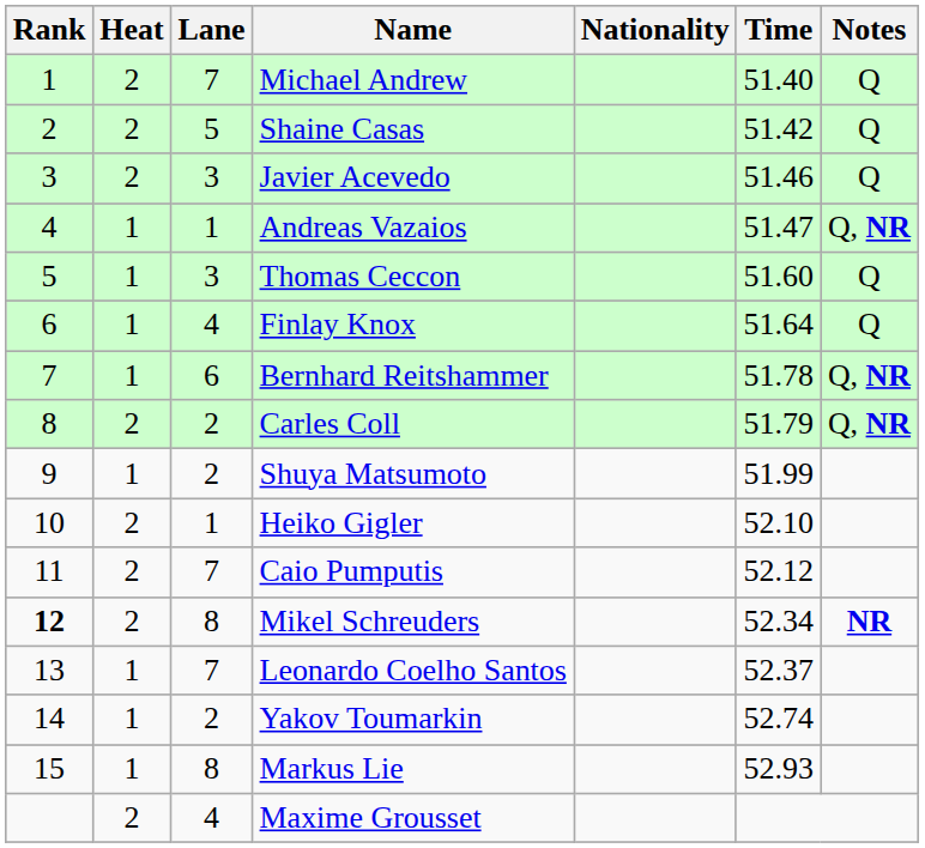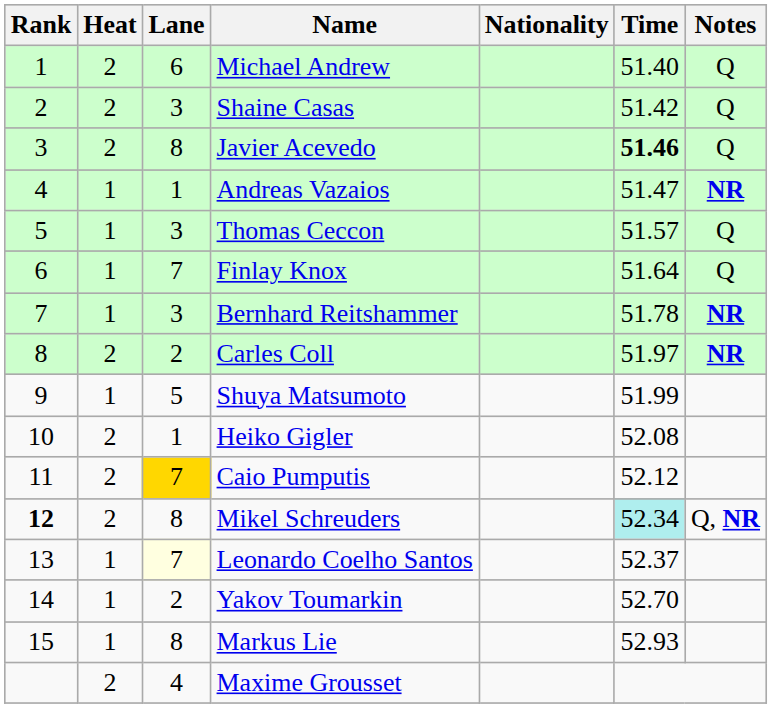Michael Andrew | Lane: 7 -> 6
Shaine Casas | Lane: 5 -> 3
Javier Acevedo | Lane: 3 -> 8
Javier Acevedo | Time: normal -> bold
Andreas Vazaios | Notes: Q, NR -> NR
Thomas Ceccon | Time: 51.60 -> 51.57
Finlay Knox | Lane: 4 -> 7
Bernhard Reitshammer | Lane: 6 -> 3
Bernhard Reitshammer | Notes: Q, NR -> NR
Carles Coll | Time: 51.79 -> 51.97
Carles Coll | Notes: Q, NR -> NR
Shuya Matsumoto | Lane: 2 -> 5
Heiko Gigler | Time: 52.10 -> 52.08
Caio Pumputis | Lane: no background -> gold background
Mikel Schreuders | Time: no background -> paleturquoise background
Mikel Schreuders | Notes: NR -> Q, NR
Leonardo Coelho Santos | Lane: no background -> lightyellow background
Yakov Toumarkin | Time: 52.74 -> 52.70
